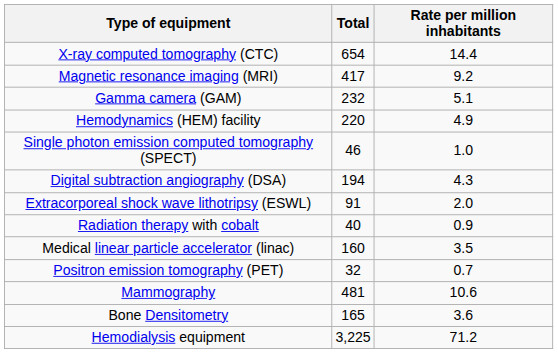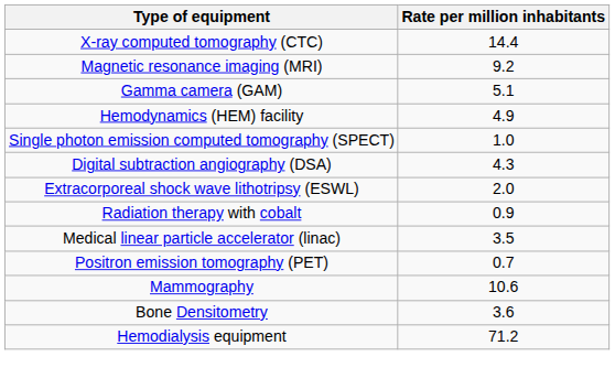- column: Total | 654 | 417 | 232 | 220 | 46 | 194 | 91 | 40 | 160 | 32 | 481 | 165 | 3,225
